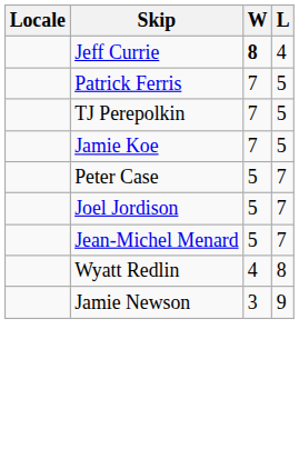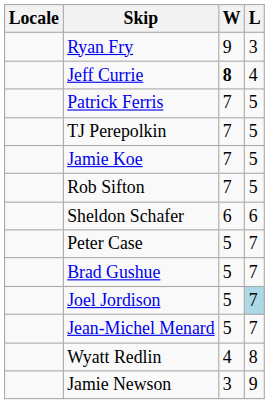+ row: Ryan Fry | 9 | 3
+ row: Rob Sifton | 7 | 5
+ row: Sheldon Schafer | 6 | 6
+ row: Brad Gushue | 5 | 7
Joel Jordison | L: no background -> lightblue background
